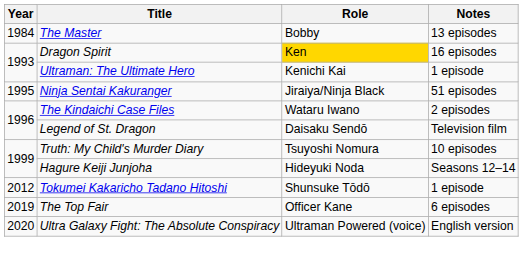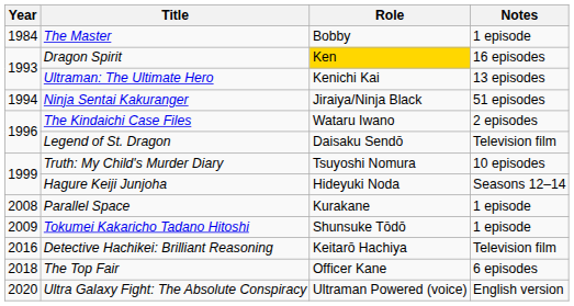The Master | Notes: 13 episodes -> 1 episode
Ultraman: The Ultimate Hero | Notes: 1 episode -> 13 episodes
Ninja Sentai Kakuranger | Year: 1995 -> 1994
+ row: 2008 | Parallel Space | Kurakane | 1 episode
Tokumei Kakaricho Tadano Hitoshi | Year: 2012 -> 2009
+ row: 2016 | Detective Hachikei: Brilliant Reasoning | Keitarō Hachiya | Television film
The Top Fair | Year: 2019 -> 2018
